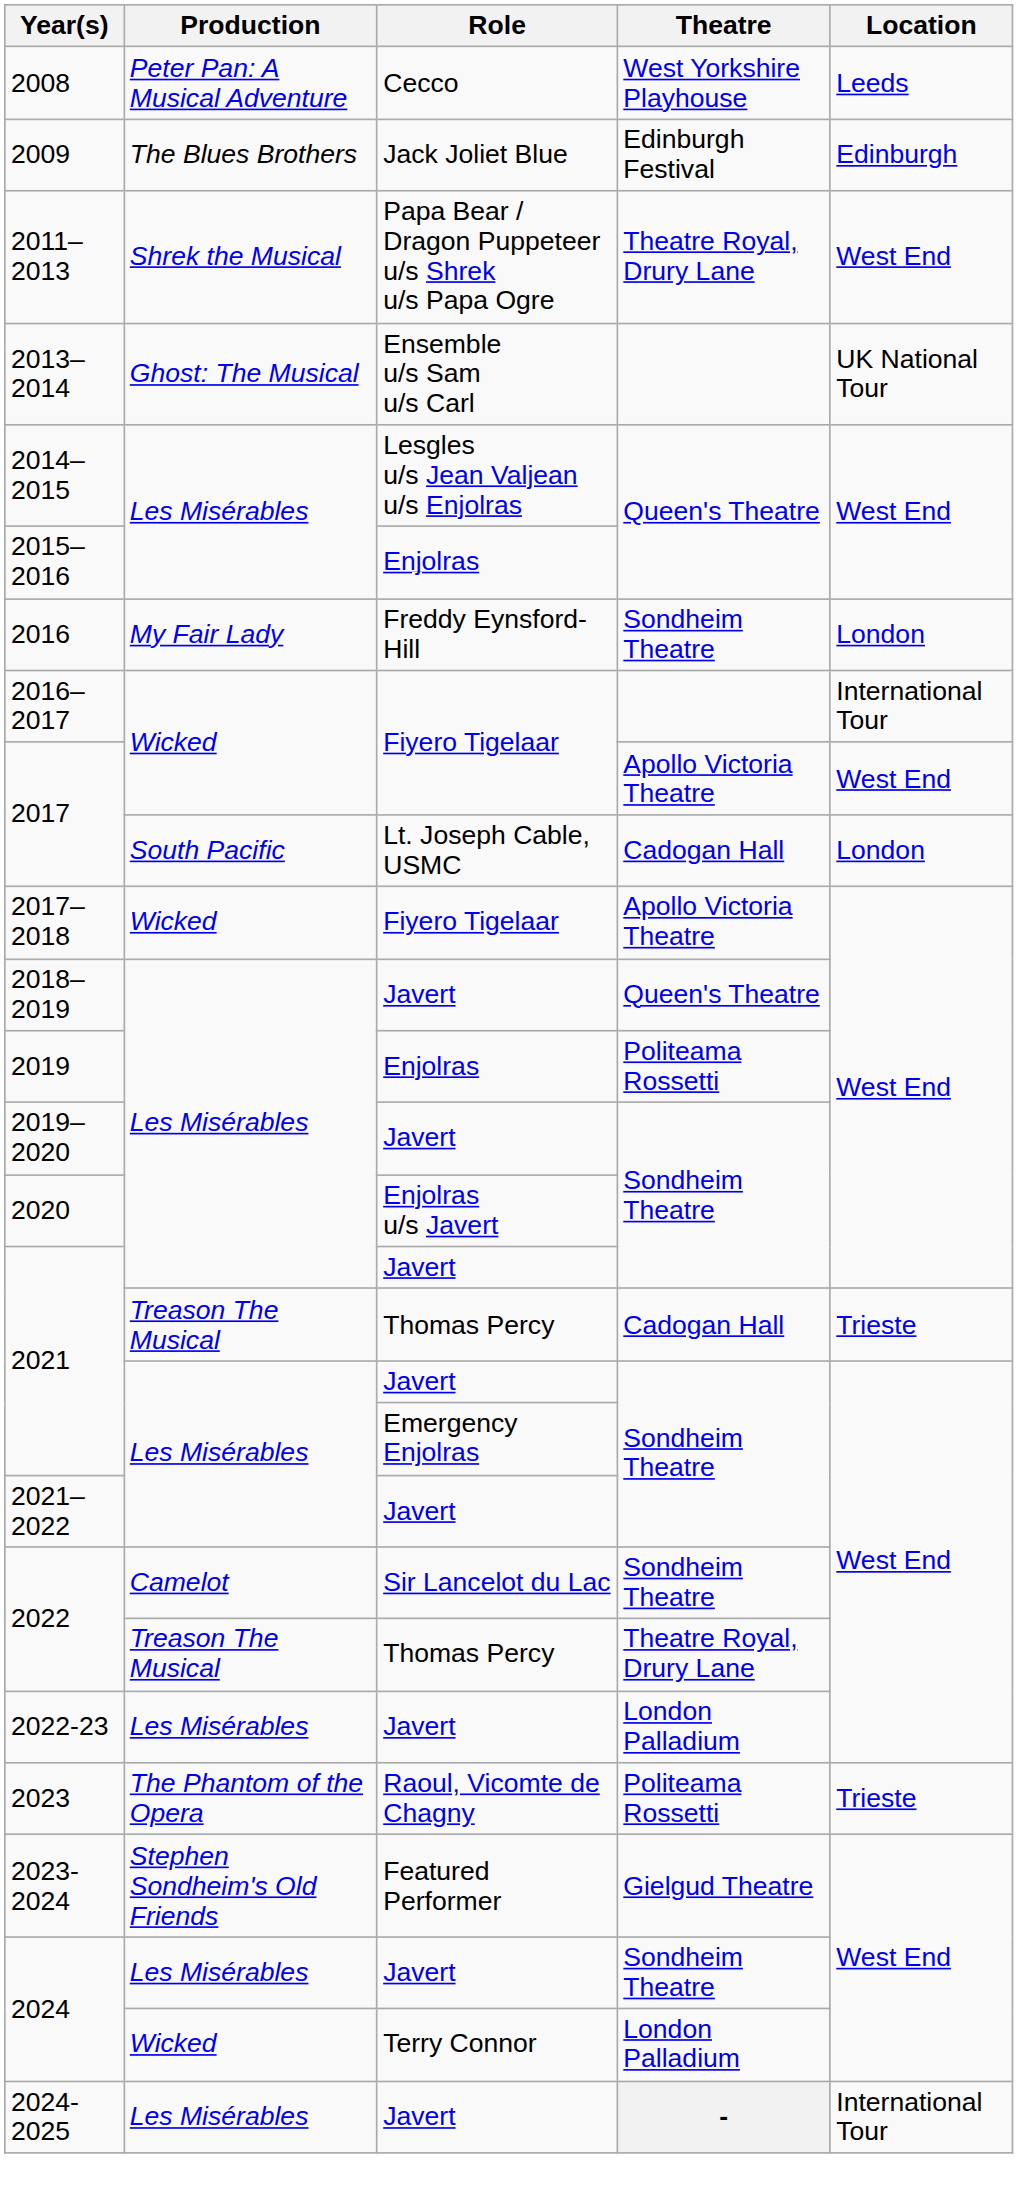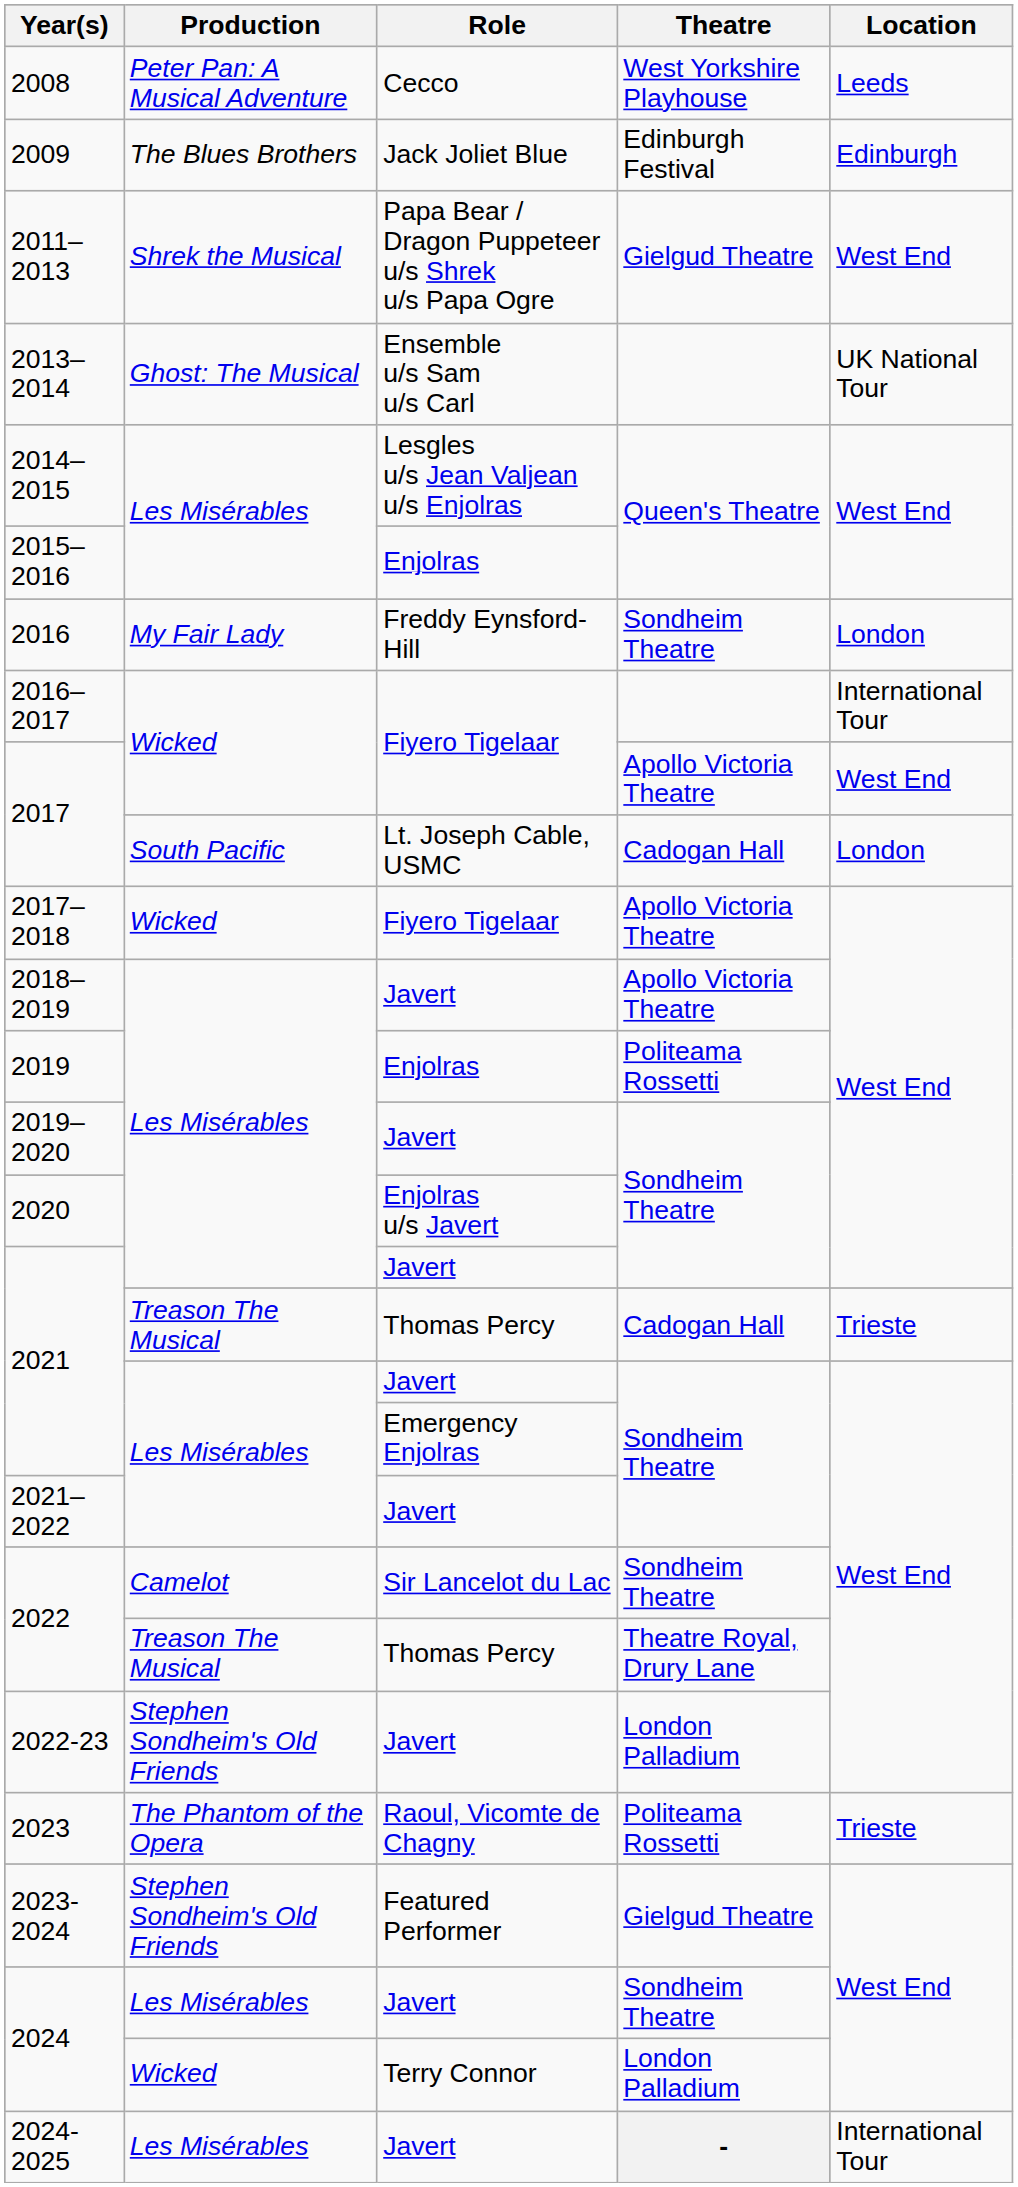2011–2013 | Theatre: Theatre Royal, Drury Lane -> Gielgud Theatre
2018–2019 | Theatre: Queen's Theatre -> Apollo Victoria Theatre
2022-23 | Production: Les Misérables -> Stephen Sondheim's Old Friends
